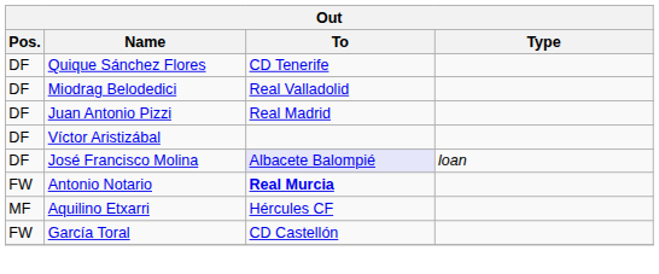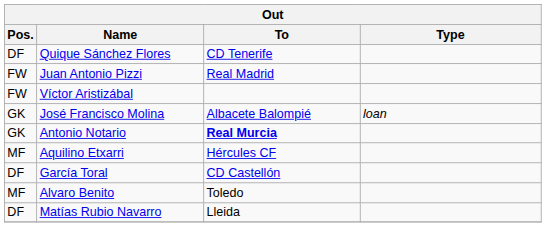- row: DF | Miodrag Belodedici | Real Valladolid
Juan Antonio Pizzi | Pos.: DF -> FW
Víctor Aristizábal | Pos.: DF -> FW
José Francisco Molina | Pos.: DF -> GK
José Francisco Molina | To: lavender background -> no background
Antonio Notario | Pos.: FW -> GK
García Toral | Pos.: FW -> DF
+ row: MF | Alvaro Benito | Toledo
+ row: DF | Matías Rubio Navarro | Lleida
